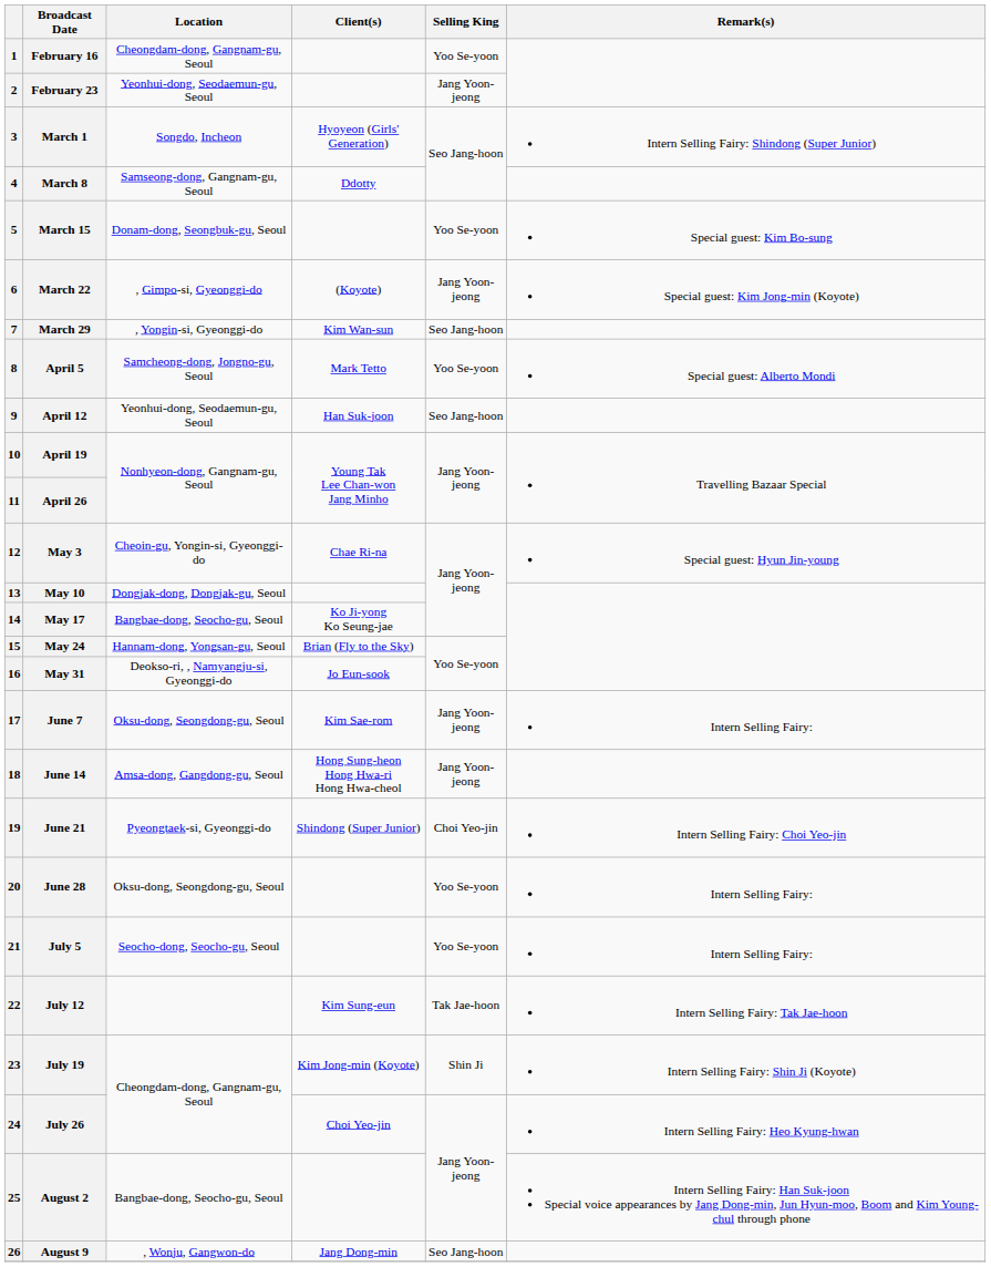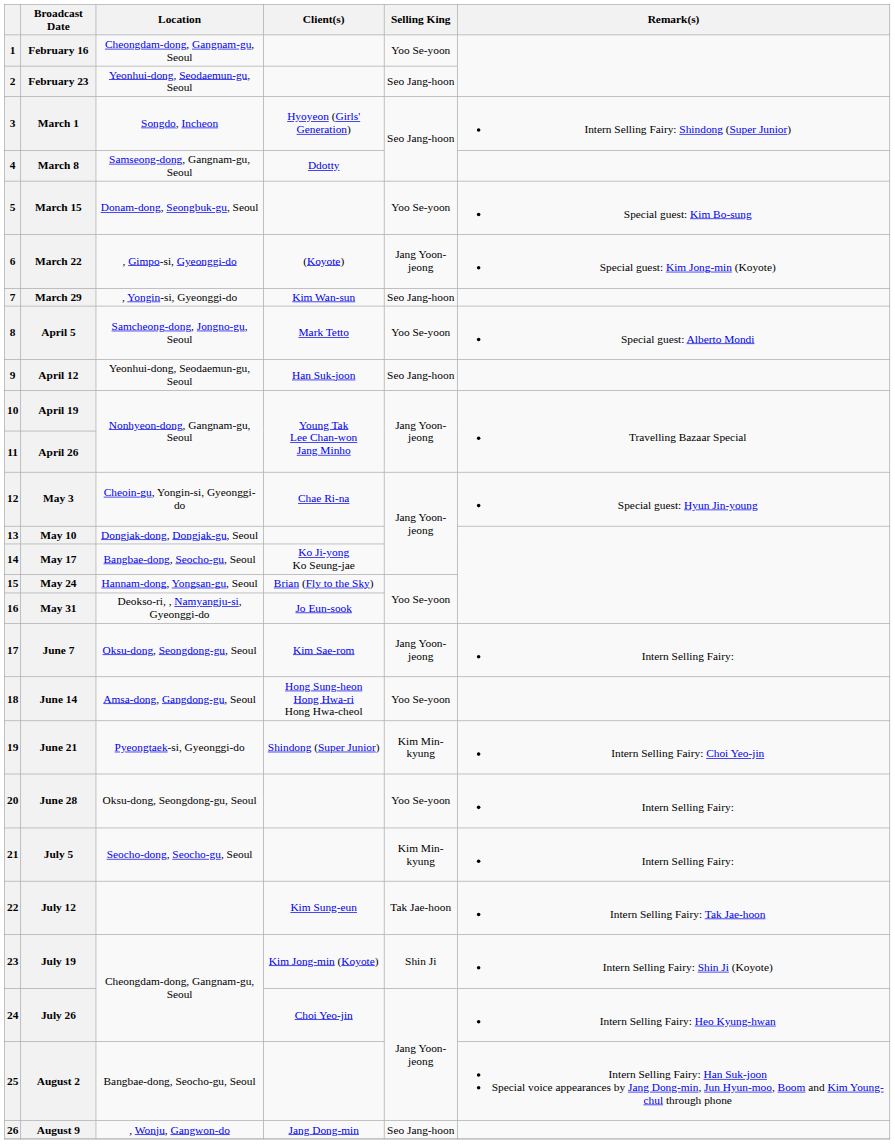February 23 | Selling King: Jang Yoon-jeong -> Seo Jang-hoon
June 14 | Selling King: Jang Yoon-jeong -> Yoo Se-yoon
June 21 | Selling King: Choi Yeo-jin -> Kim Min-kyung
July 5 | Selling King: Yoo Se-yoon -> Kim Min-kyung
